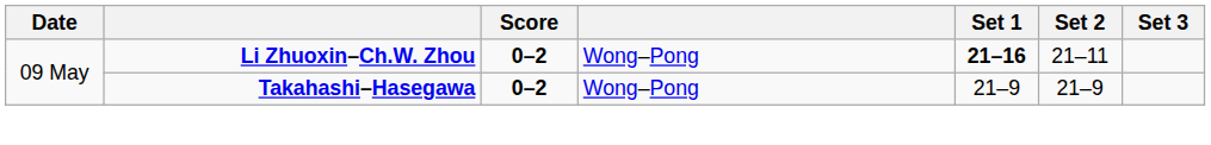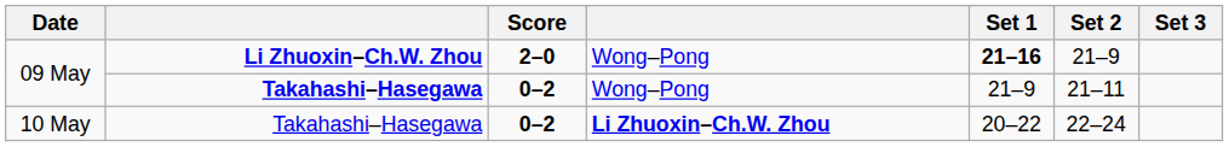09 May / Li Zhuoxin–Ch.W. Zhou | Score: 0–2 -> 2–0
09 May / Li Zhuoxin–Ch.W. Zhou | Set 2: 21–11 -> 21–9
09 May / Takahashi–Hasegawa | Set 2: 21–9 -> 21–11
+ row: 10 May | Takahashi–Hasegawa | 0–2 | Li Zhuoxin–Ch.W. Zhou | 20–22 | 22–24
